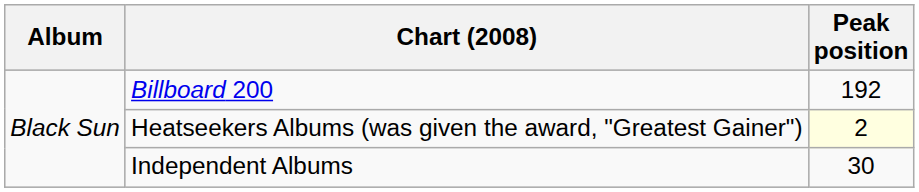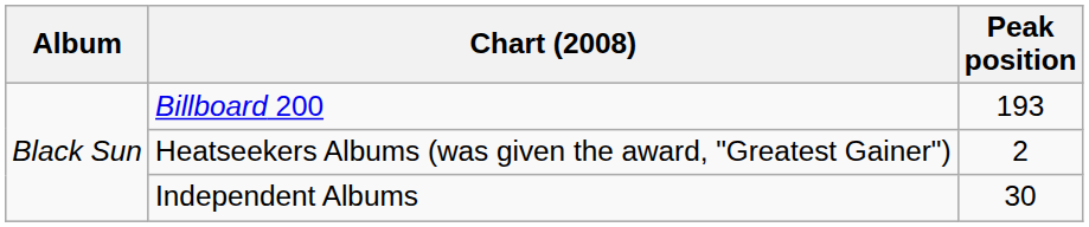Billboard 200 | Peak position: 192 -> 193
Heatseekers Albums (was given the award, "Greatest Gainer") | Peak position: lightyellow background -> no background
